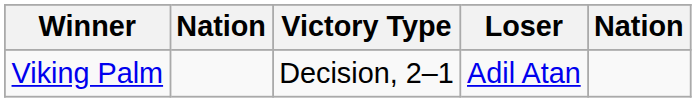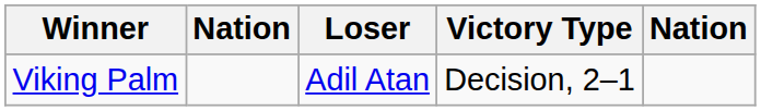columns swapped: Victory Type <-> Loser
